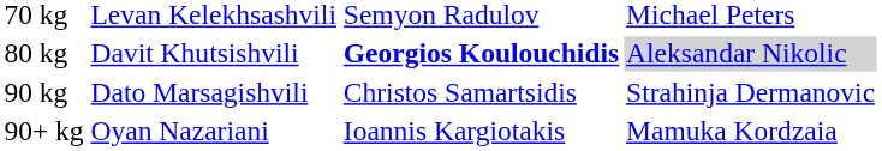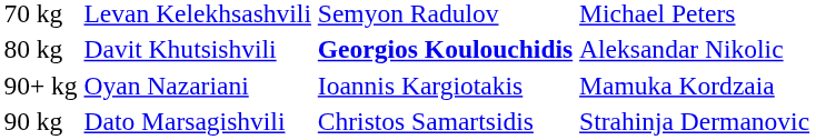80 kg | column 4: lightgrey background -> no background
rows swapped: 90 kg <-> 90+ kg
